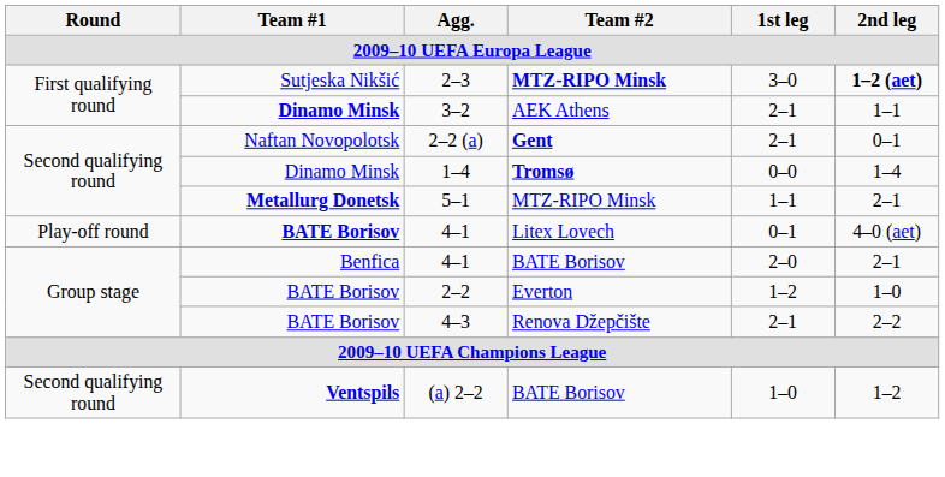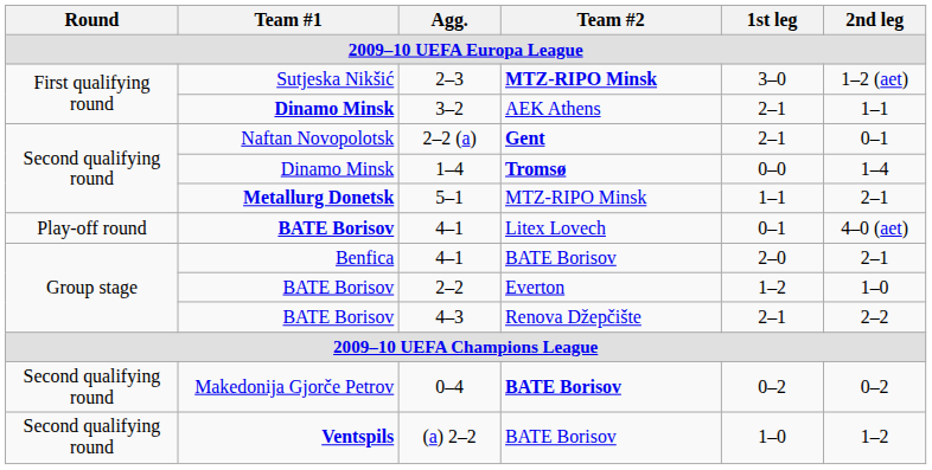2–3 | 2nd leg: bold -> normal
+ row: Second qualifying round | Makedonija Gjorče Petrov | 0–4 | BATE Borisov | 0–2 | 0–2
